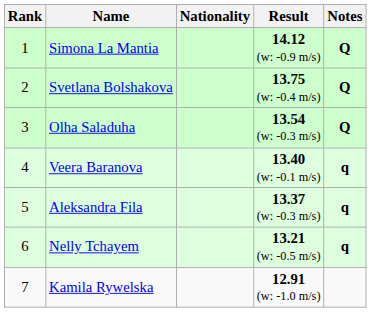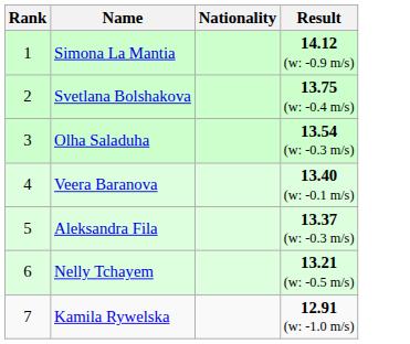- column: Notes | Q | Q | Q | q | q | q
